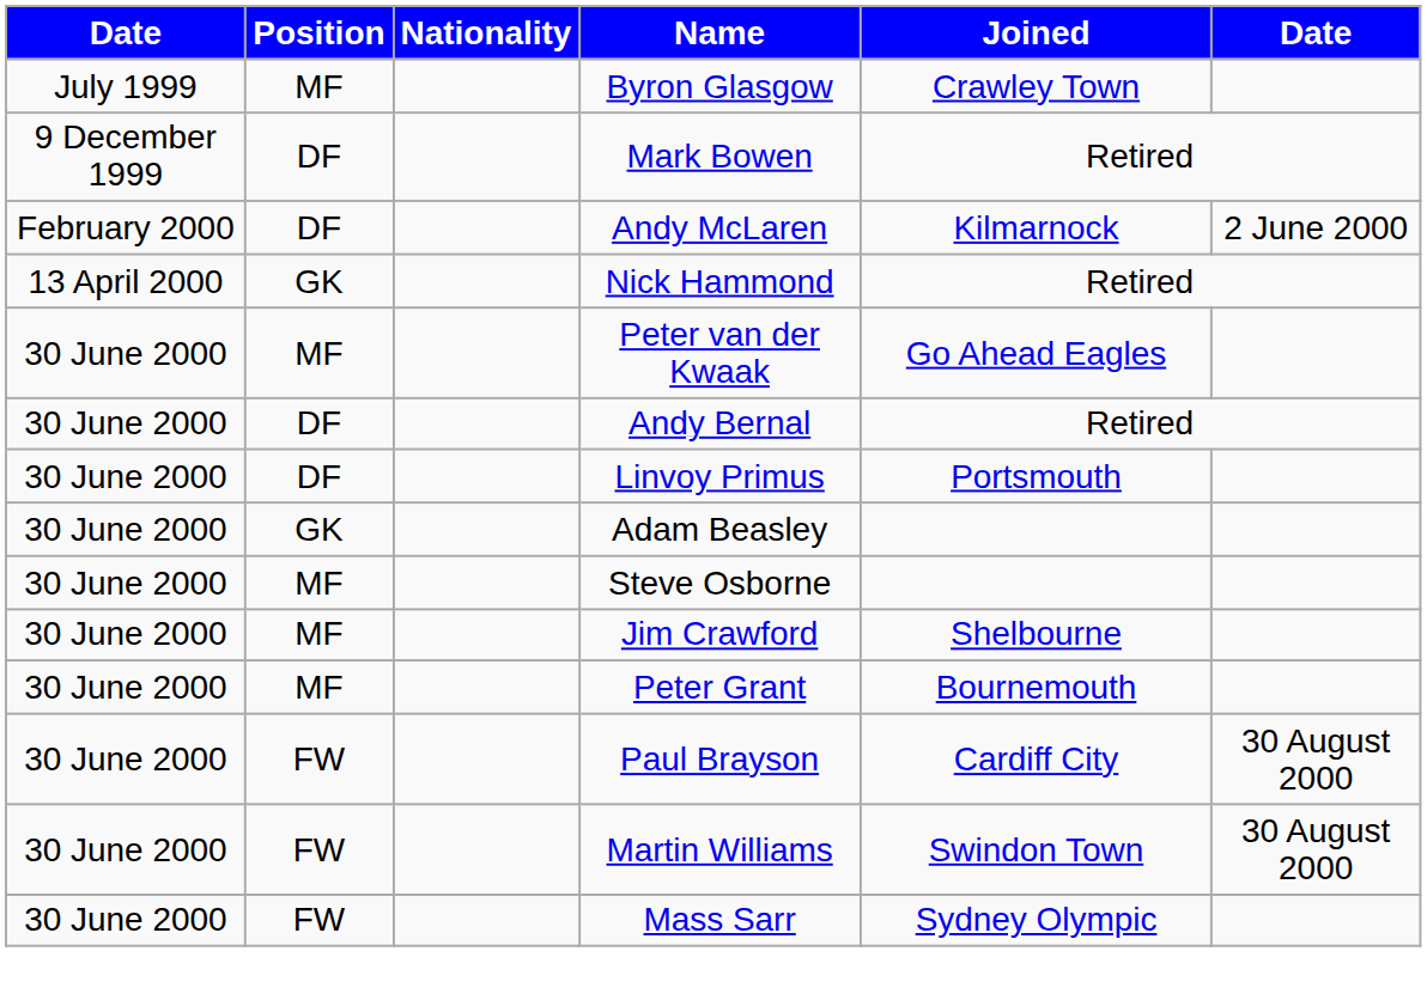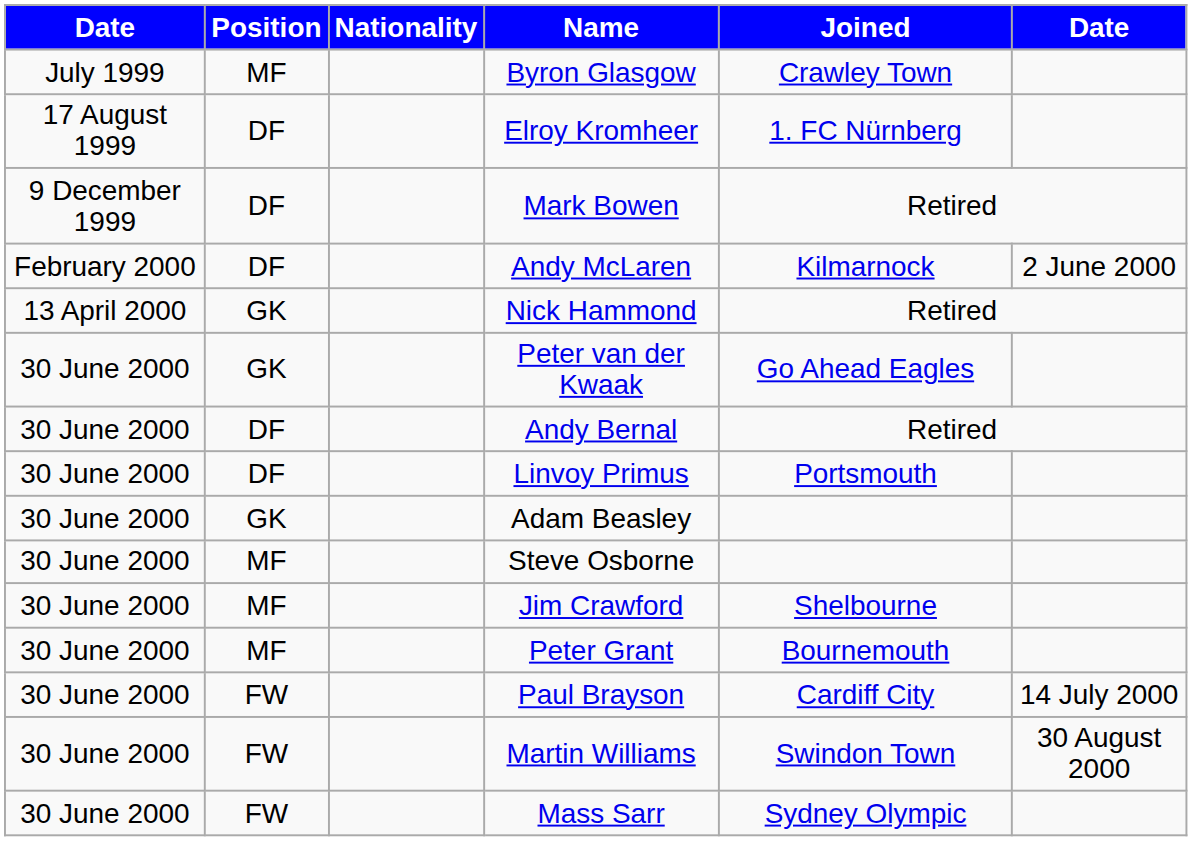+ row: 17 August 1999 | DF | Elroy Kromheer | 1. FC Nürnberg
Peter van der Kwaak | Position: MF -> GK
Paul Brayson | column 6: 30 August 2000 -> 14 July 2000
